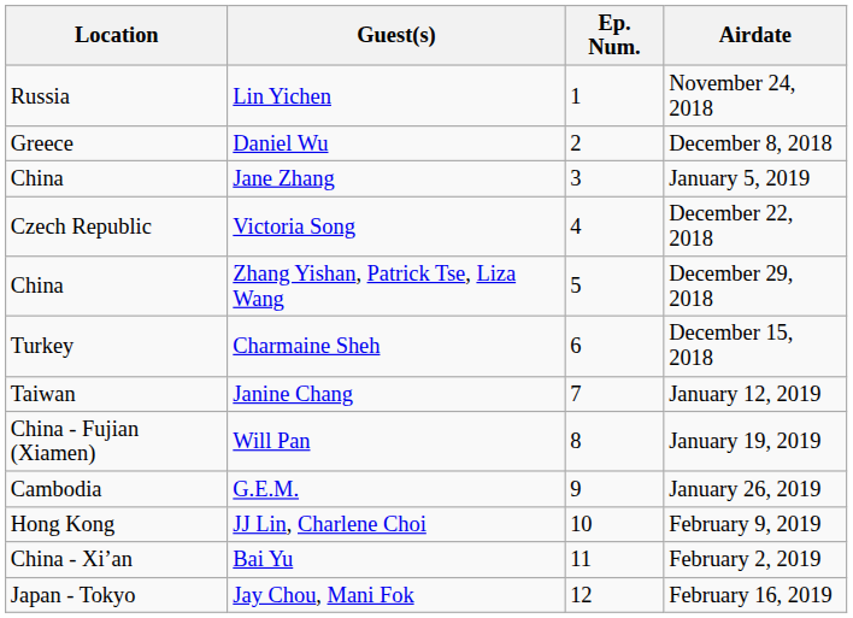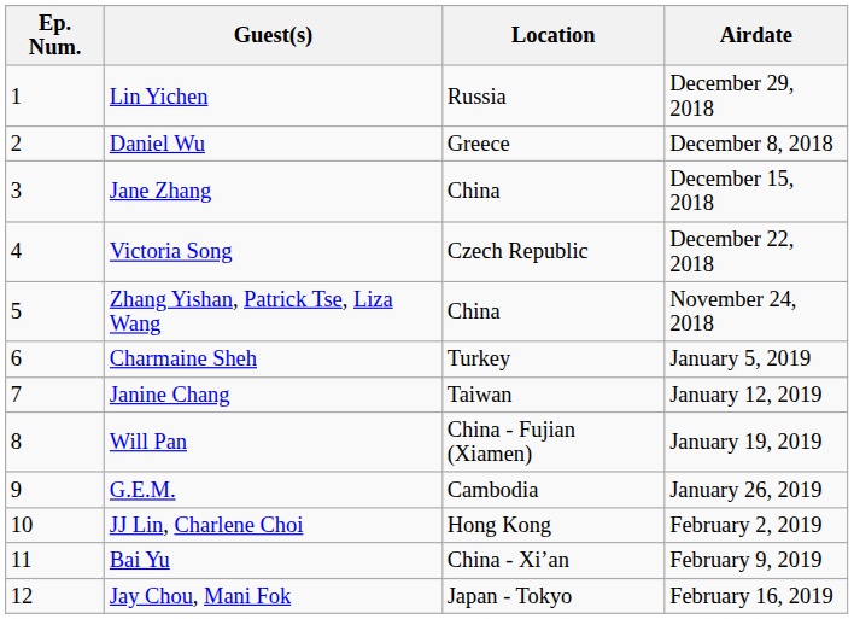columns swapped: Ep. Num. <-> Location
Lin Yichen | Airdate: November 24, 2018 -> December 29, 2018
Jane Zhang | Airdate: January 5, 2019 -> December 15, 2018
Zhang Yishan, Patrick Tse, Liza Wang | Airdate: December 29, 2018 -> November 24, 2018
Charmaine Sheh | Airdate: December 15, 2018 -> January 5, 2019
JJ Lin, Charlene Choi | Airdate: February 9, 2019 -> February 2, 2019
Bai Yu | Airdate: February 2, 2019 -> February 9, 2019
